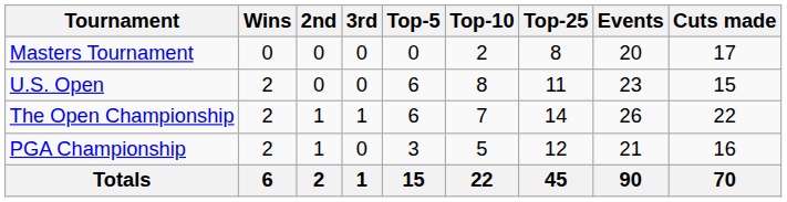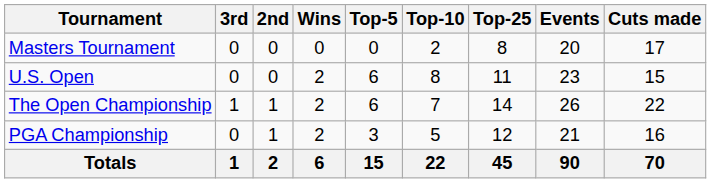columns swapped: Wins <-> 3rd
